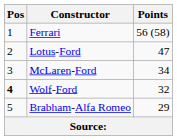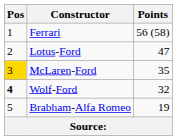McLaren-Ford | Pos: no background -> gold background
McLaren-Ford | Points: 34 -> 35
Brabham-Alfa Romeo | Points: 29 -> 19
